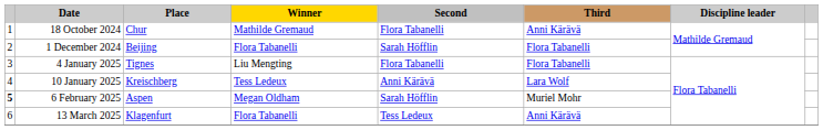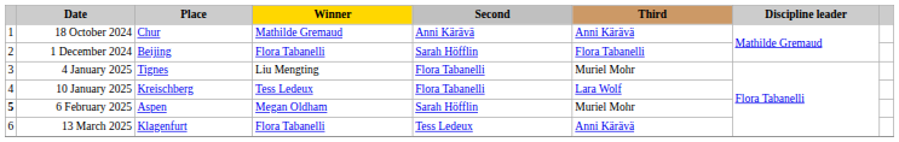18 October 2024 | Second: Flora Tabanelli -> Anni Kärävä
4 January 2025 | Third: Flora Tabanelli -> Muriel Mohr
10 January 2025 | Second: Anni Kärävä -> Flora Tabanelli
